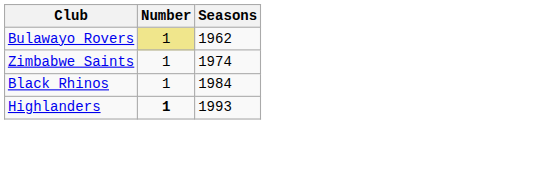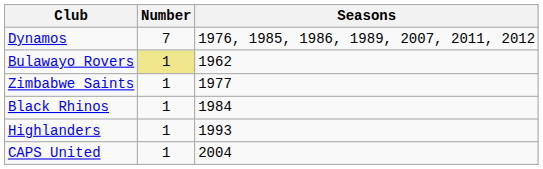+ row: Dynamos | 7 | 1976, 1985, 1986, 1989, 2007, 2011, 2012
Zimbabwe Saints | Seasons: 1974 -> 1977
Highlanders | Number: bold -> normal
+ row: CAPS United | 1 | 2004
